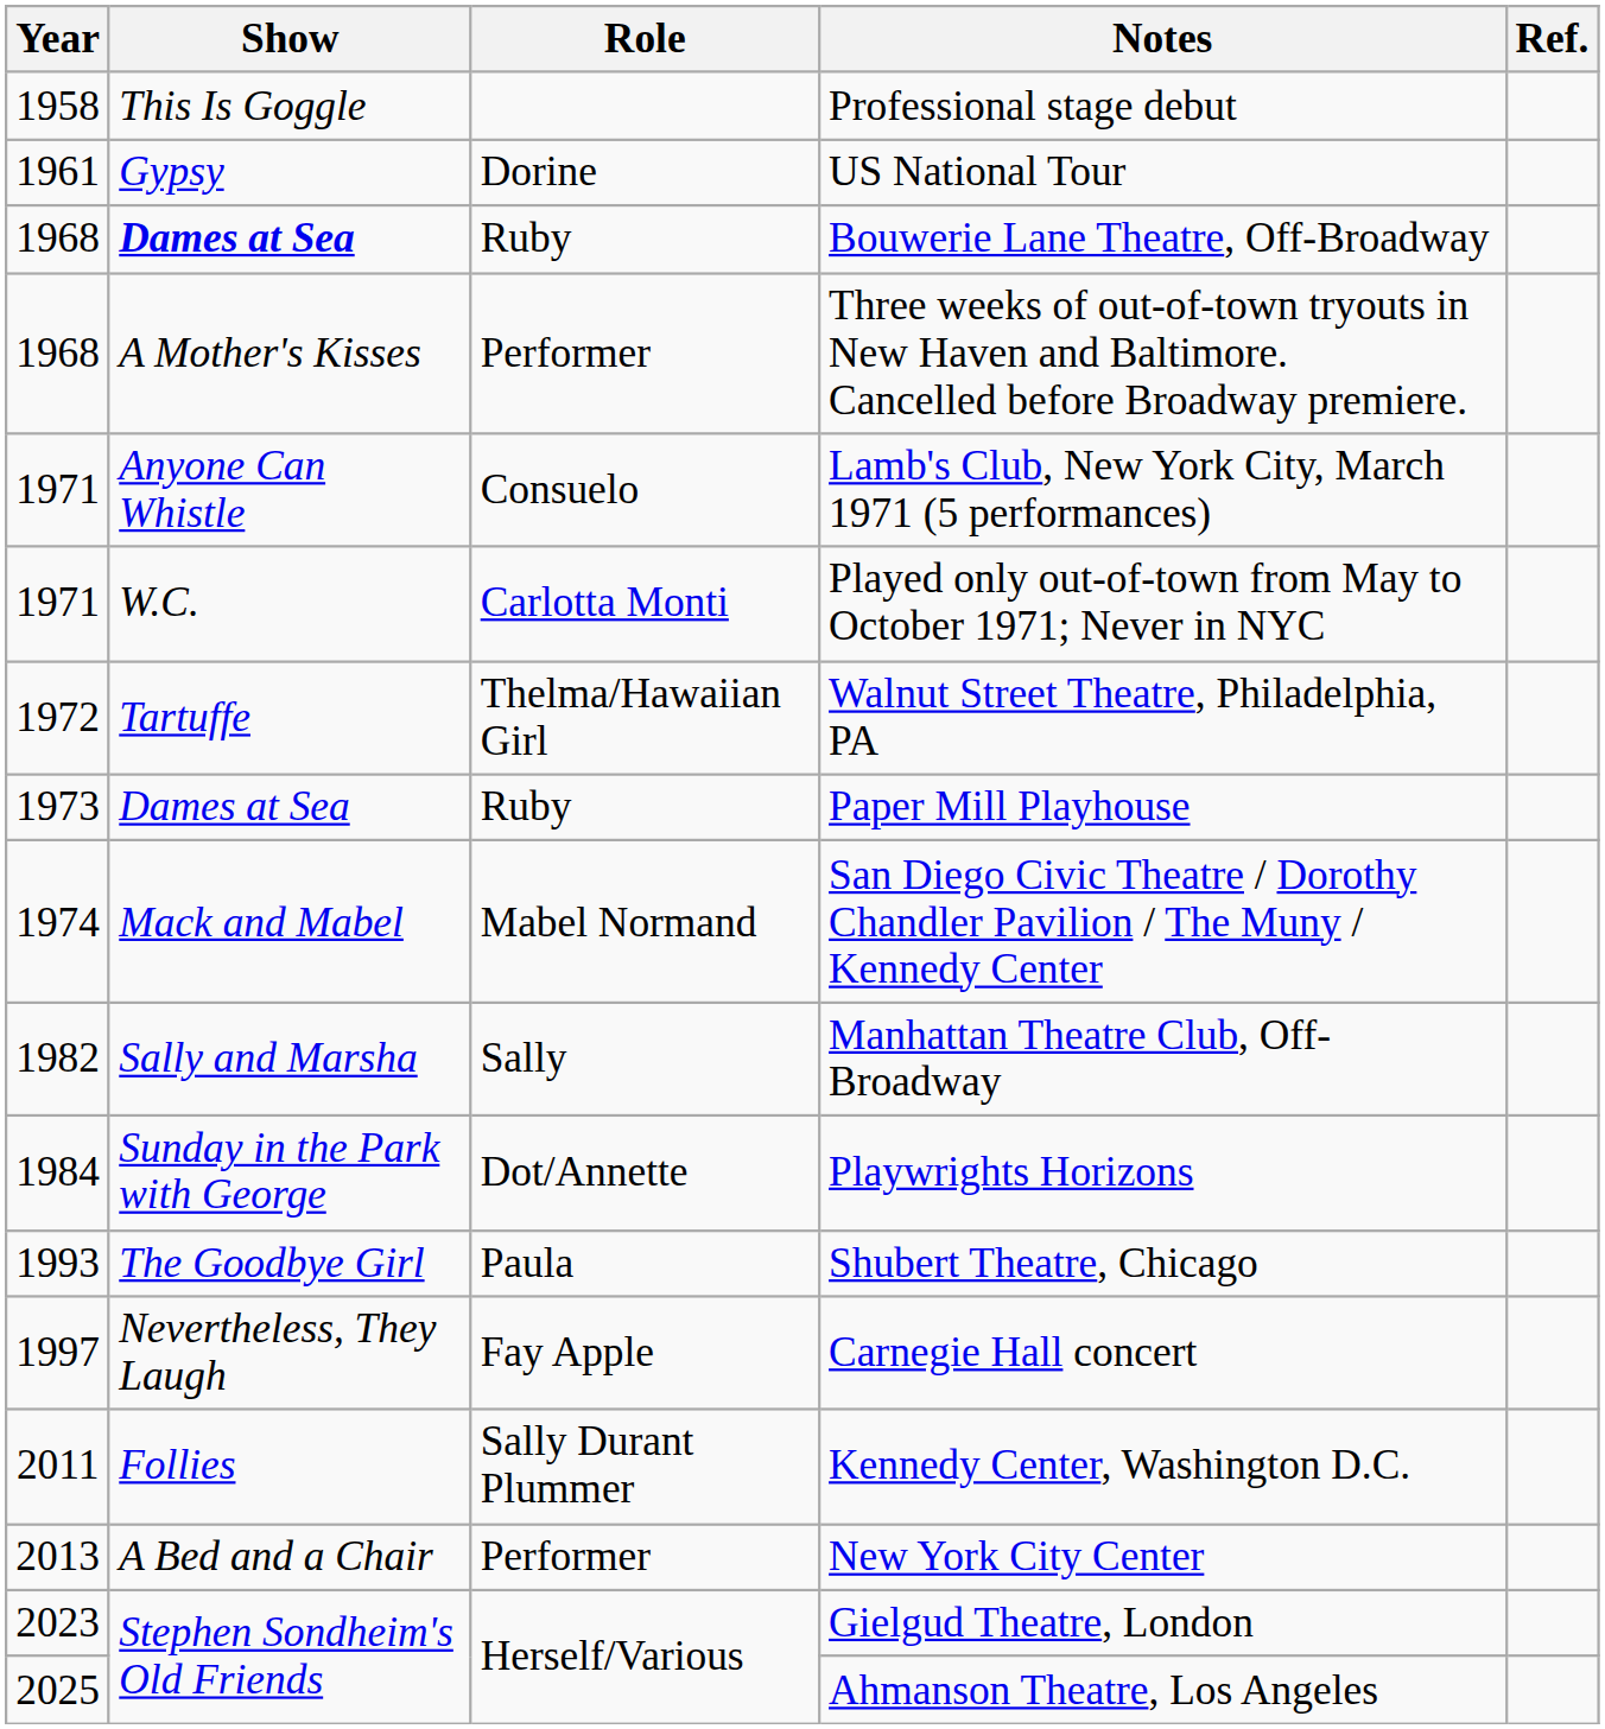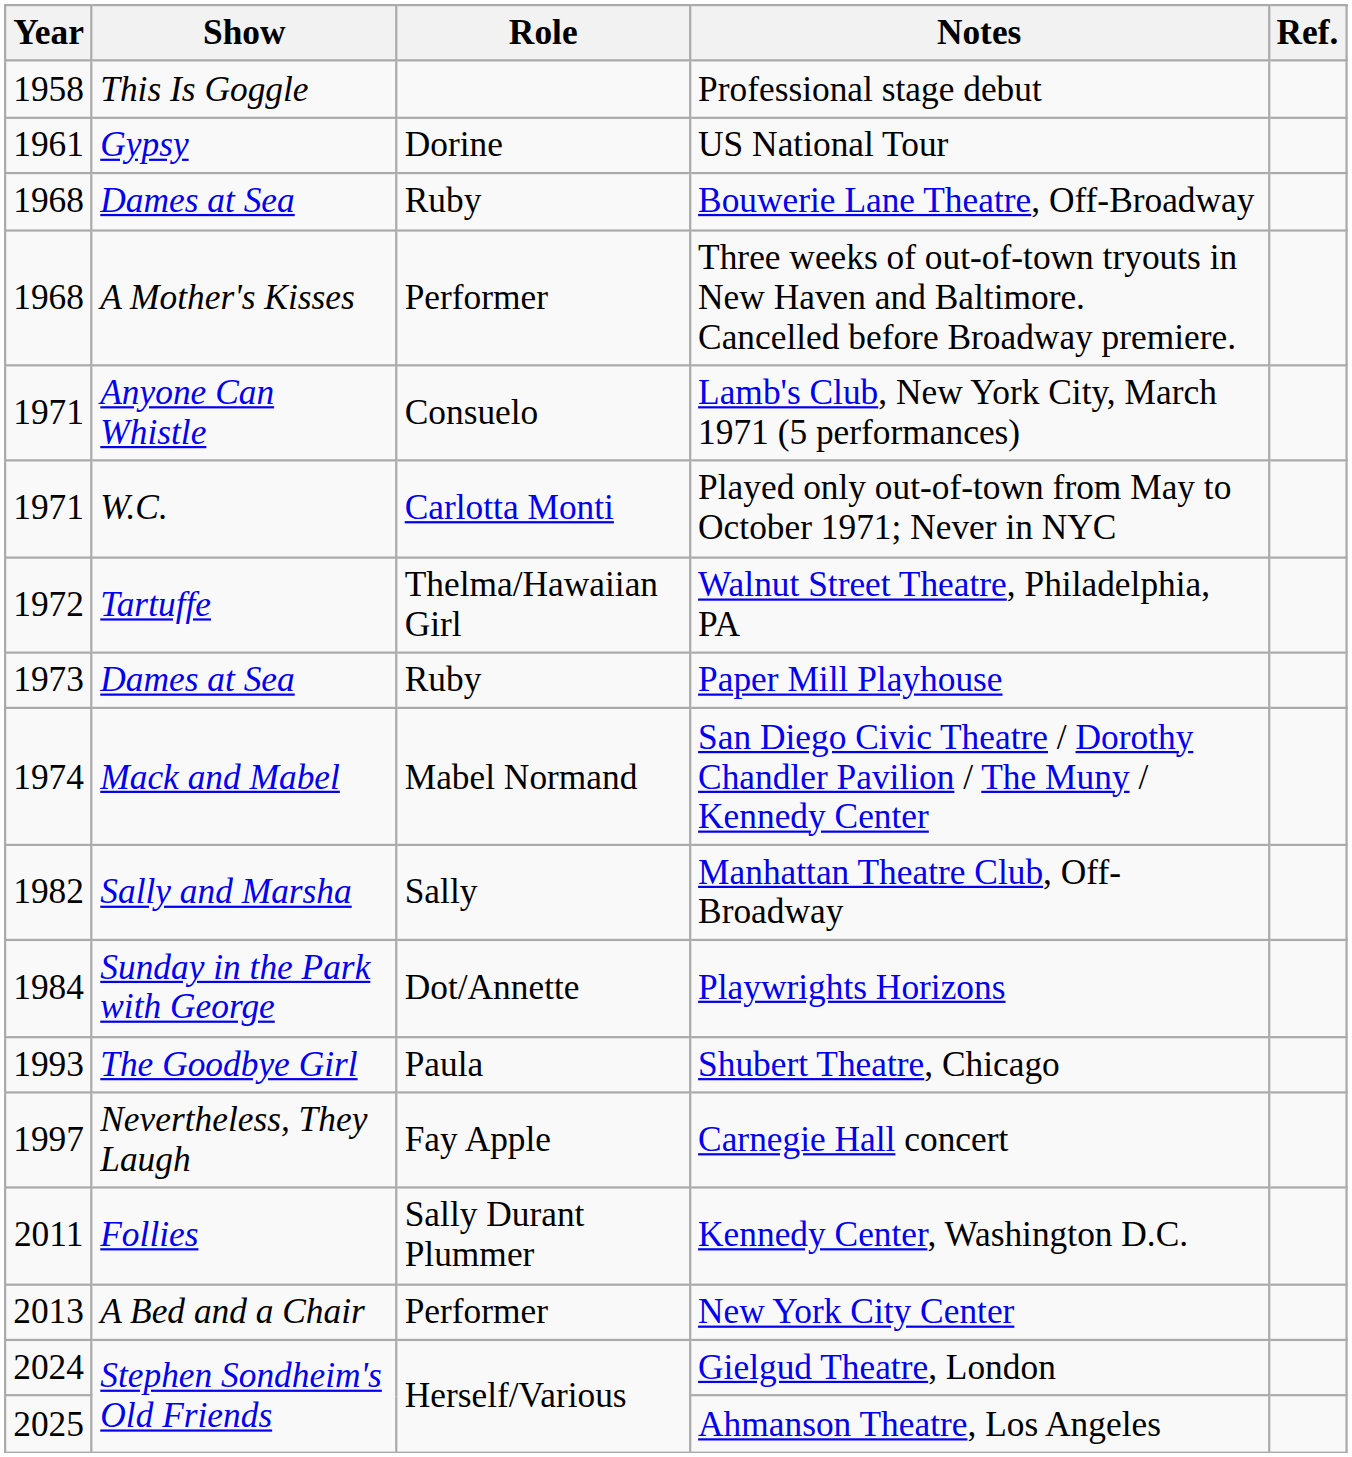Bouwerie Lane Theatre, Off-Broadway | Show: bold -> normal
Gielgud Theatre, London | Year: 2023 -> 2024
